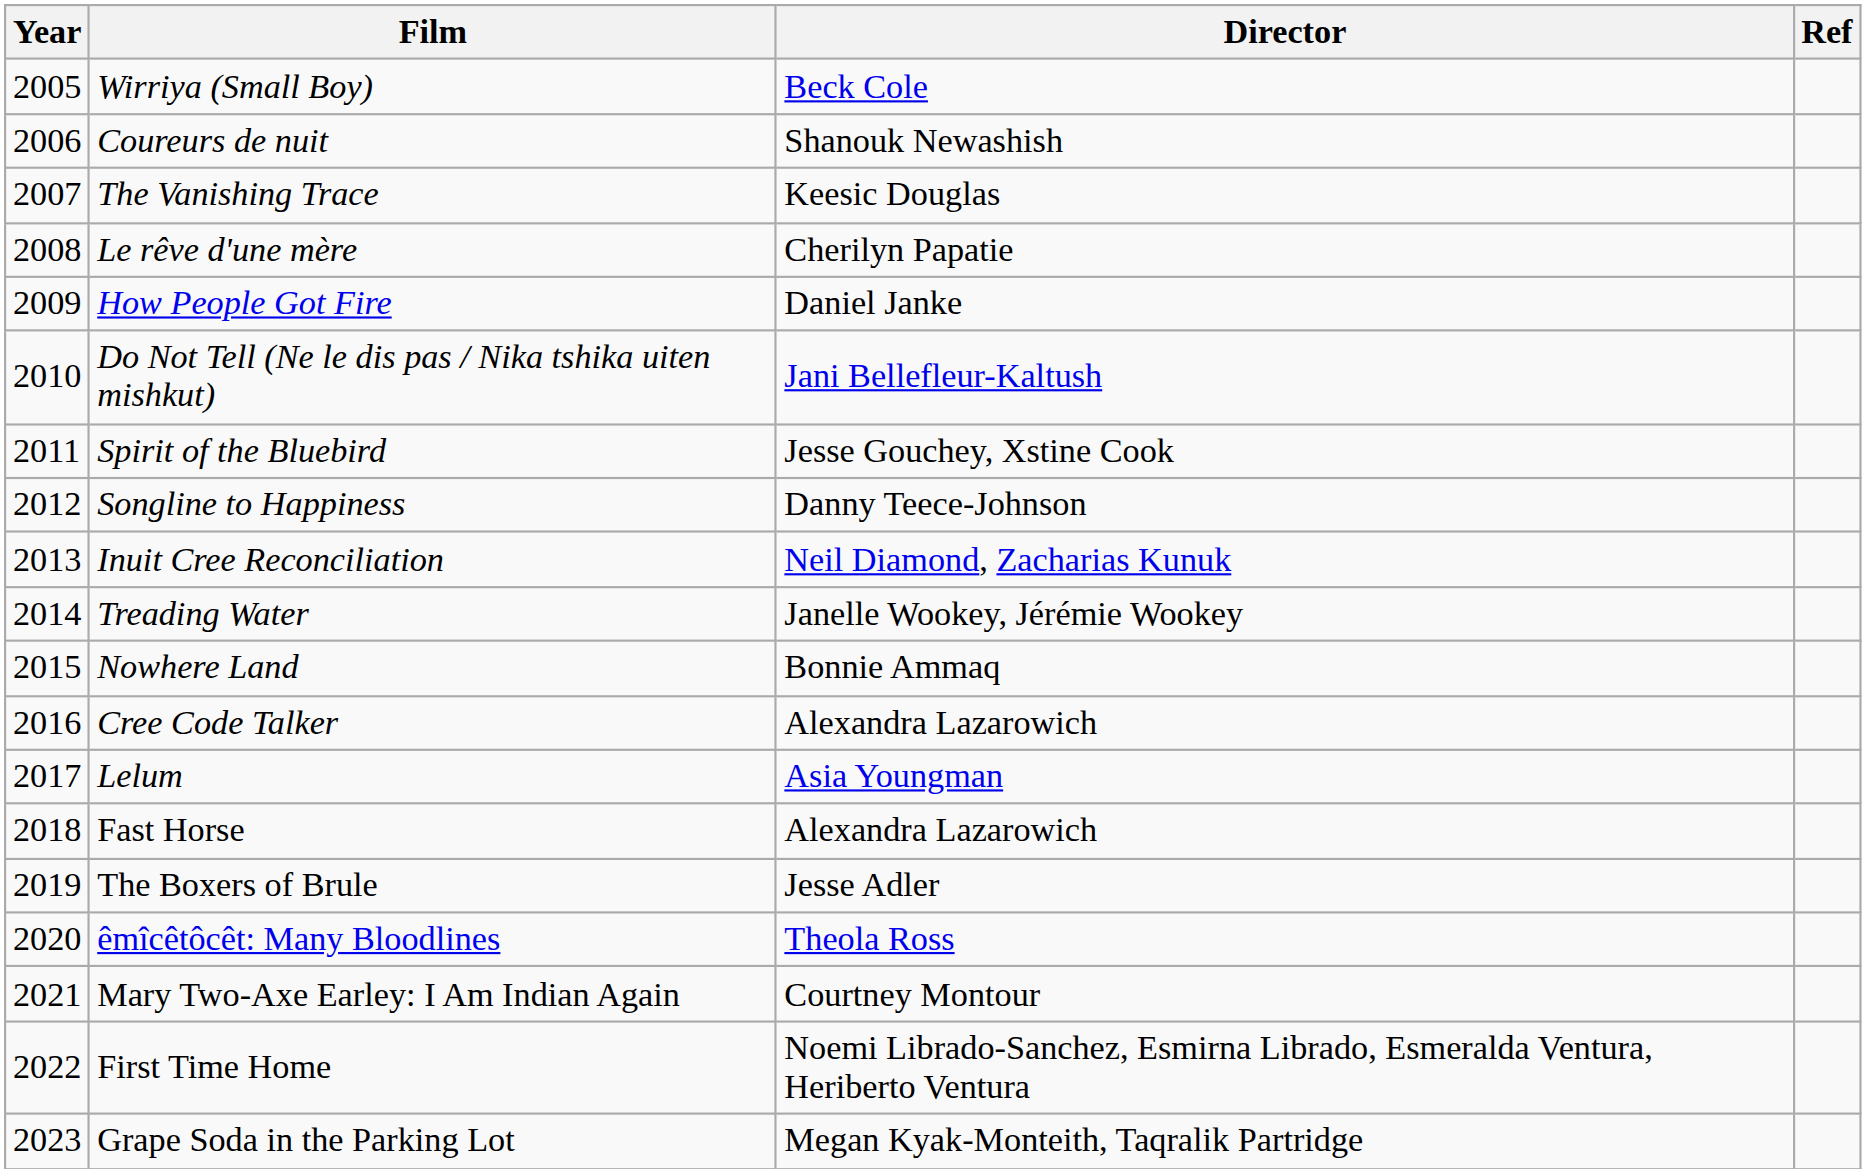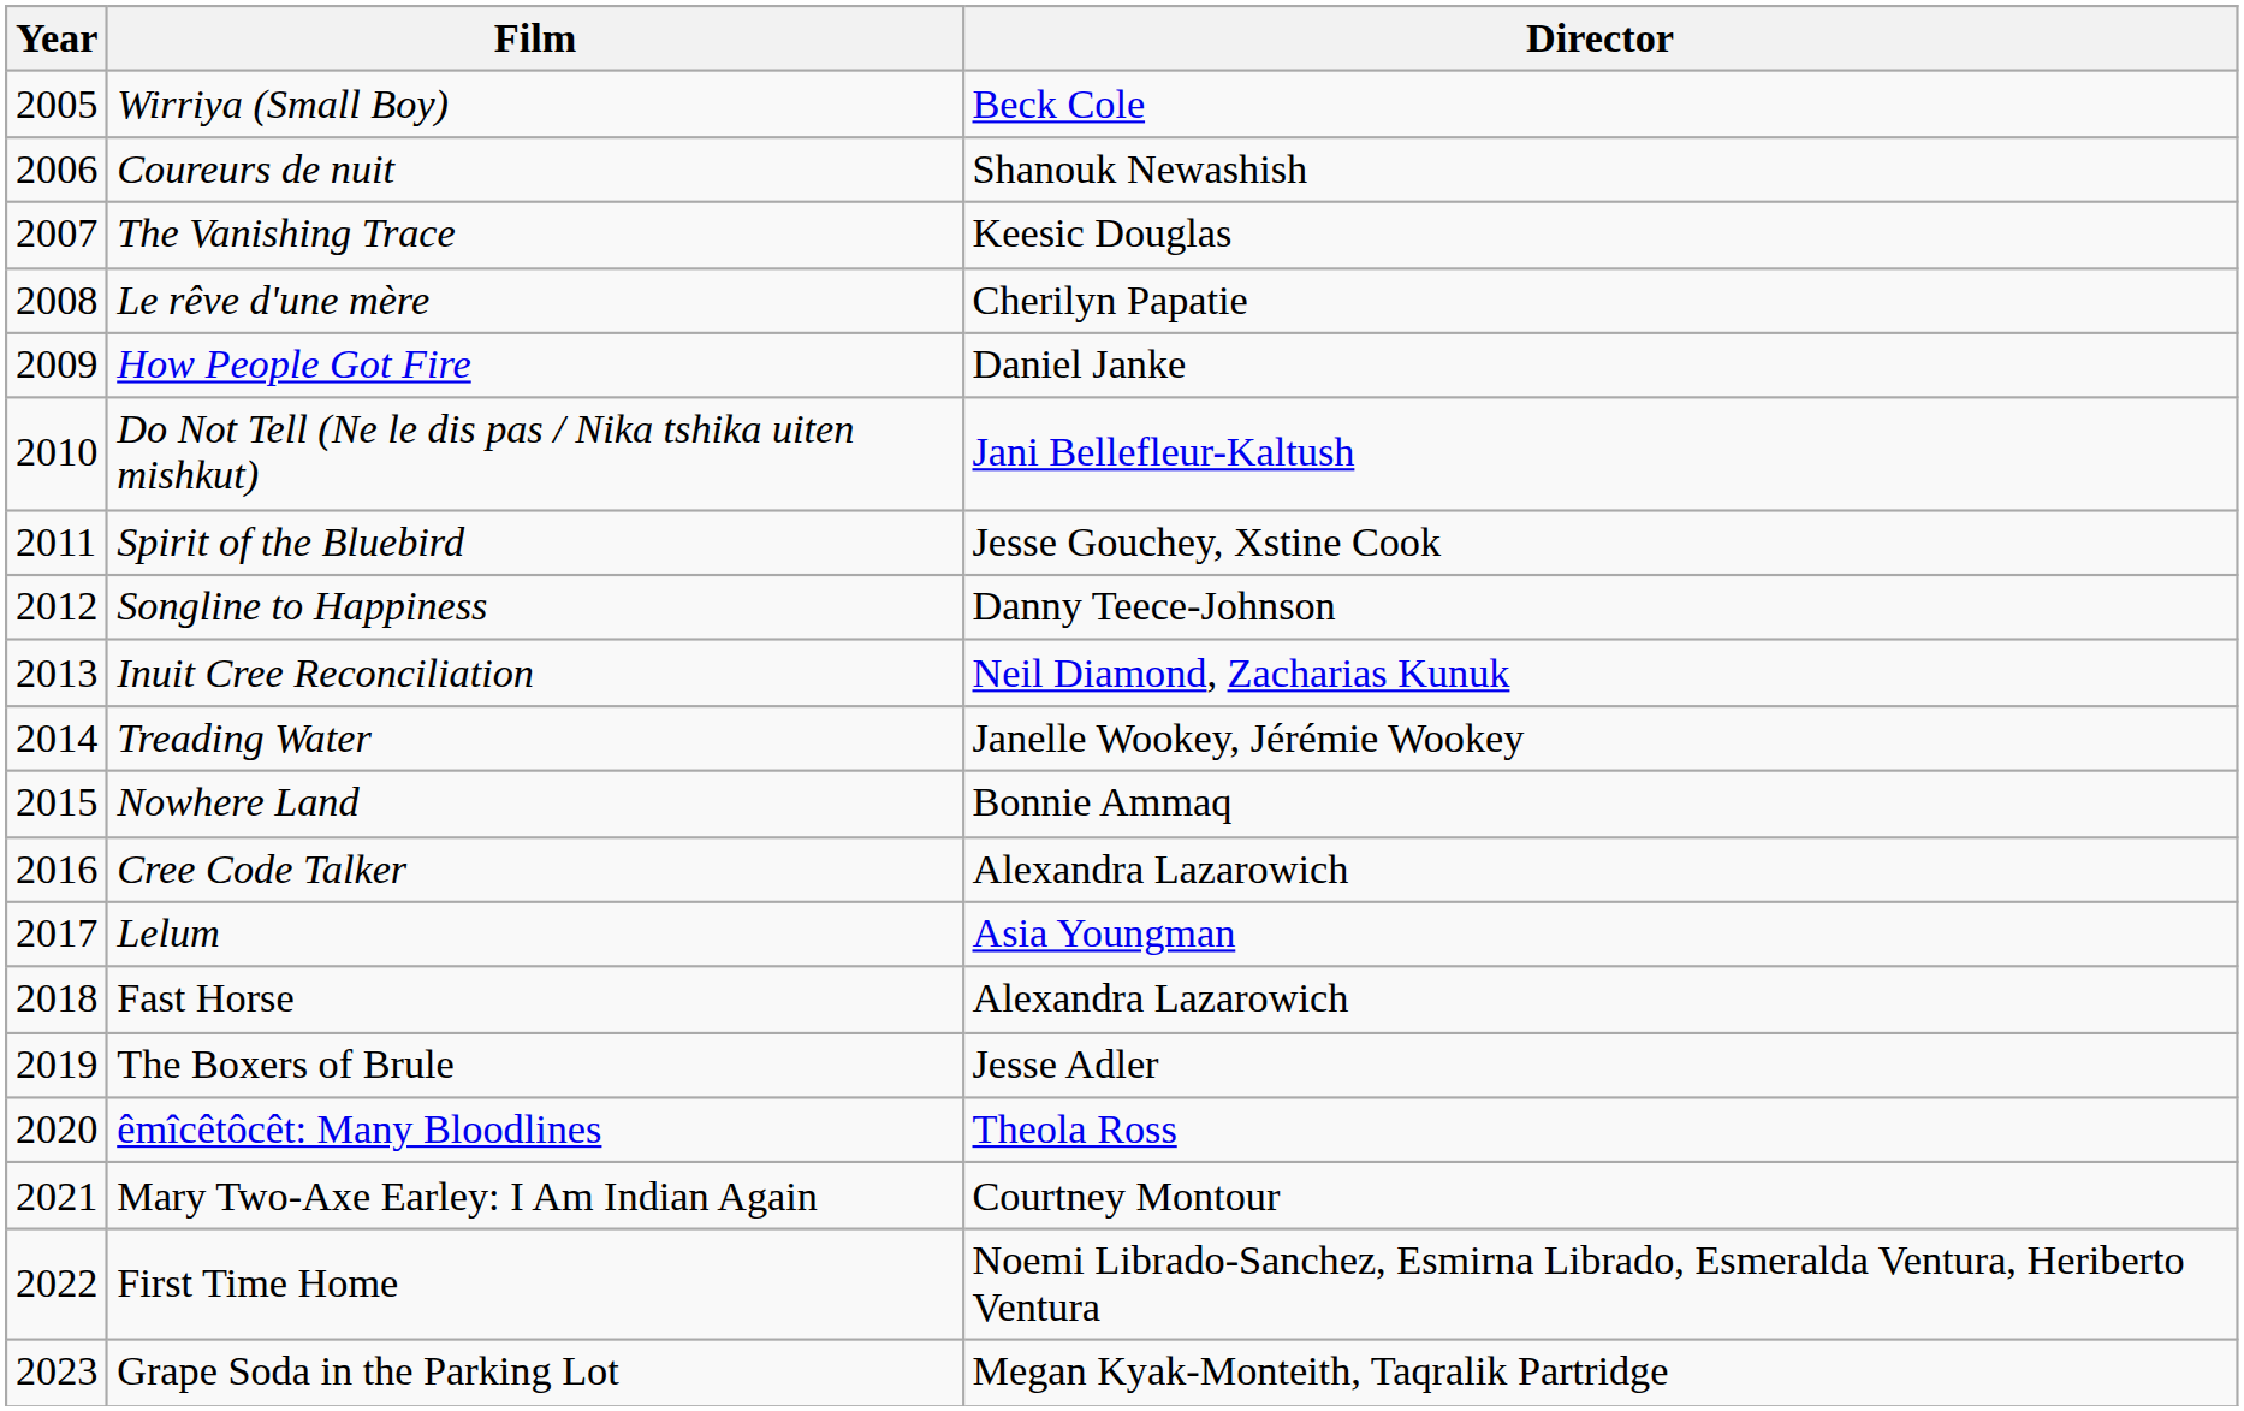- column: Ref
